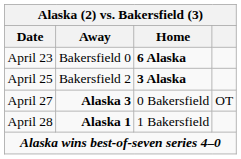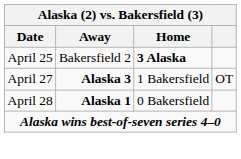- row: April 23 | Bakersfield 0 | 6 Alaska
April 27 | Home: 0 Bakersfield -> 1 Bakersfield
April 28 | Home: 1 Bakersfield -> 0 Bakersfield
